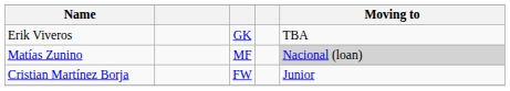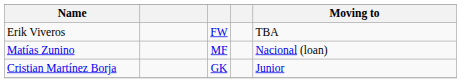Erik Viveros | column 3: GK -> FW
Matías Zunino | Moving to: lightgrey background -> no background
Cristian Martínez Borja | column 3: FW -> GK
